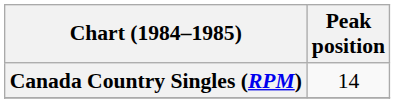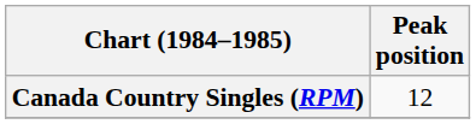Canada Country Singles (RPM) | Peak position: 14 -> 12
